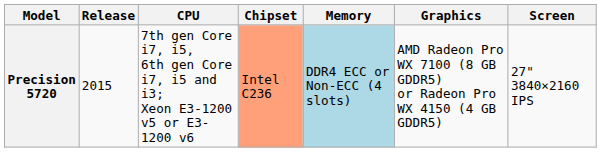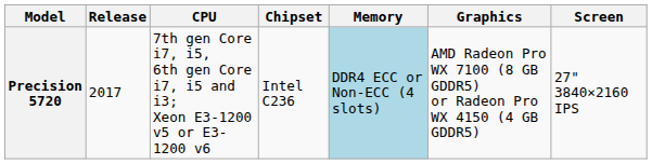Precision 5720 | Release: 2015 -> 2017
Precision 5720 | Chipset: lightsalmon background -> no background
